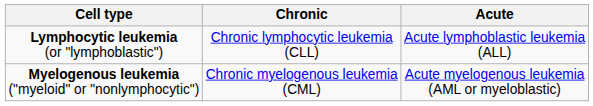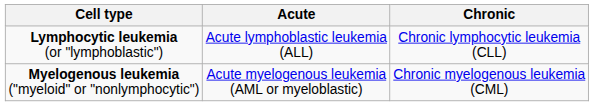columns swapped: Acute <-> Chronic
